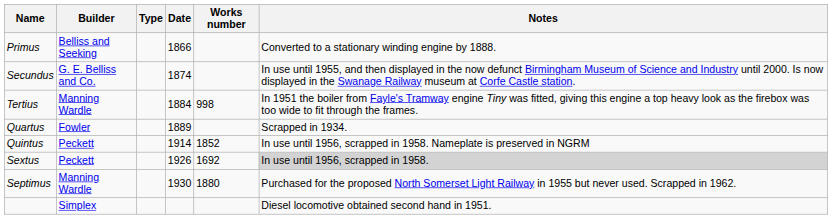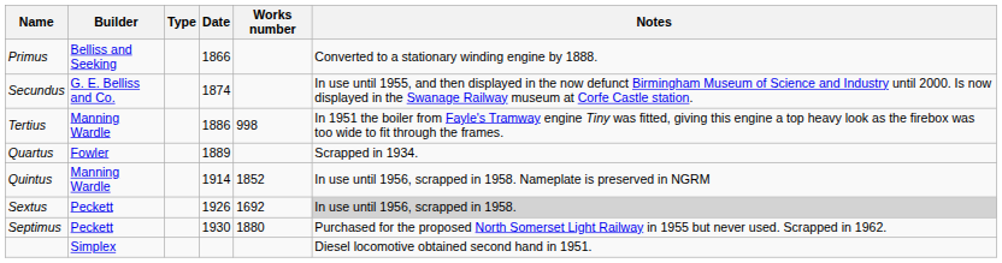Tertius | Date: 1884 -> 1886
Quintus | Builder: Peckett -> Manning Wardle
Septimus | Builder: Manning Wardle -> Peckett
